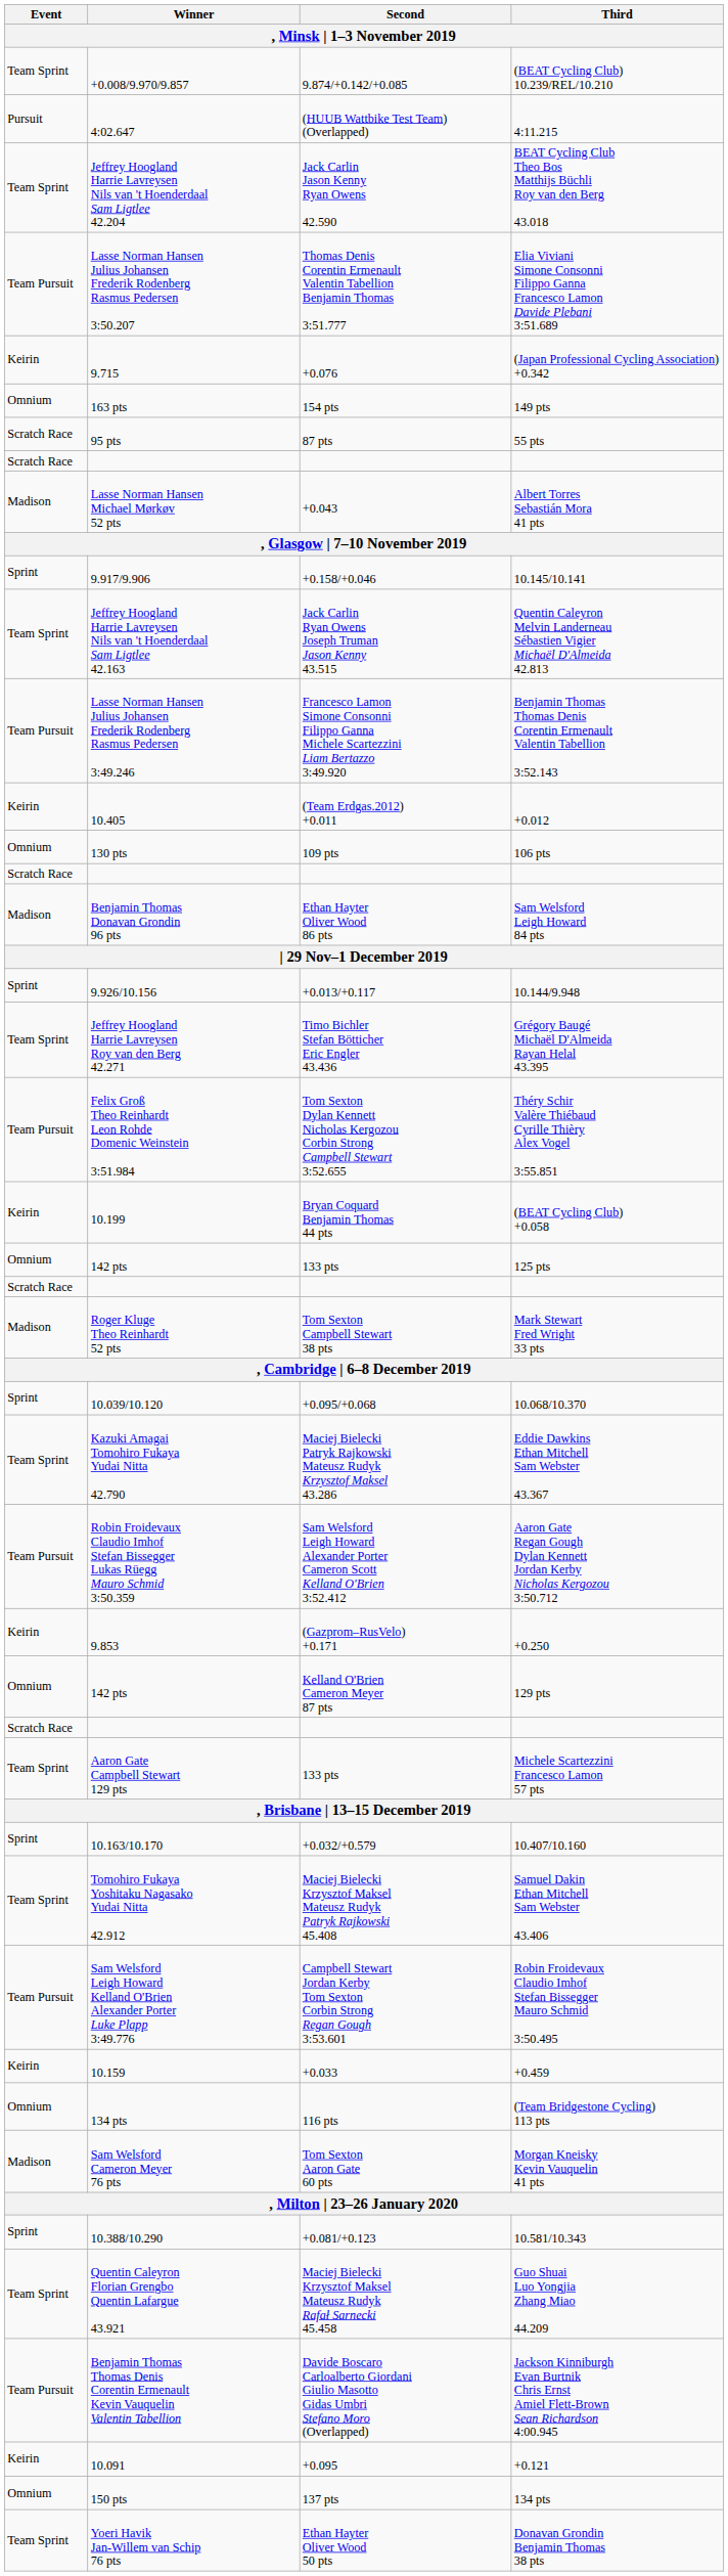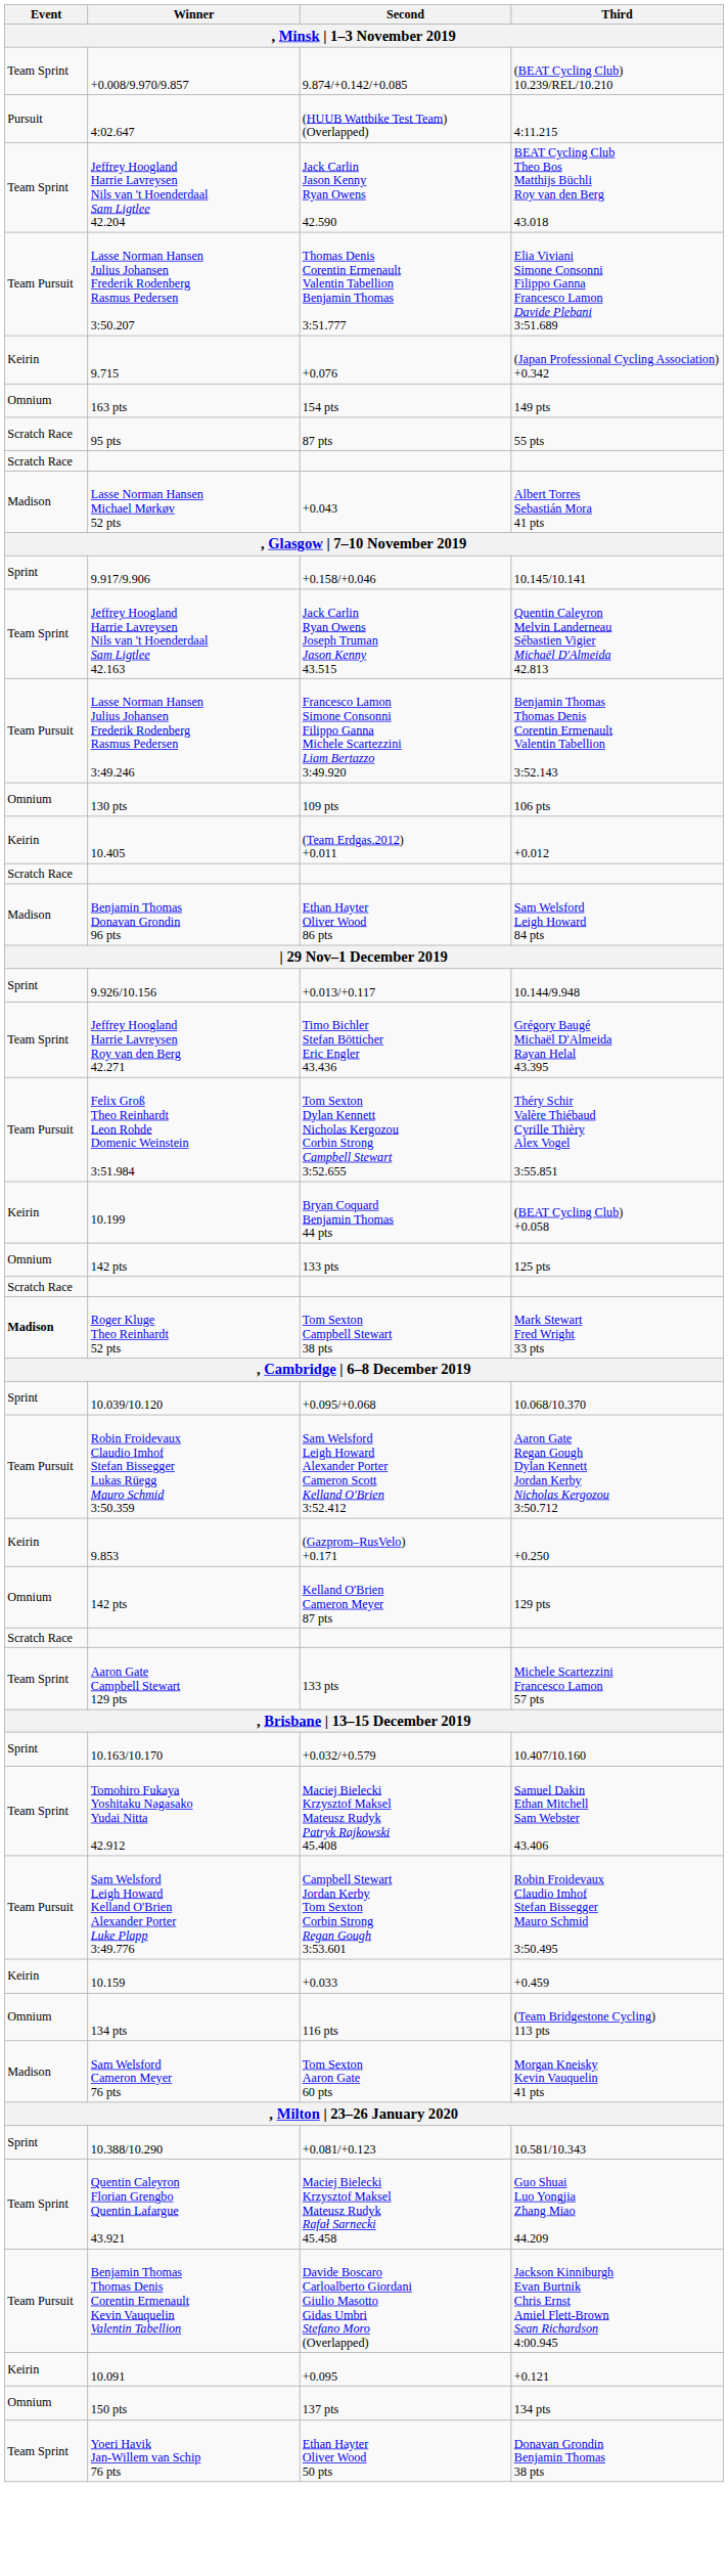rows swapped: +0.012 <-> 106 pts
Mark Stewart Fred Wright 33 pts | Event: normal -> bold
- row: Team Sprint | Kazuki Amagai Tomohiro Fukaya Yudai Nitta 42.790 | Maciej Bielecki Patryk Rajkowski Mateusz Rudyk Krzysztof Maksel 43.286 | Eddie Dawkins Ethan Mitchell Sam Webster 43.367
